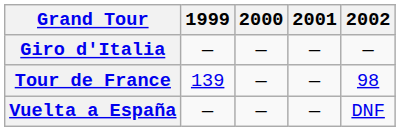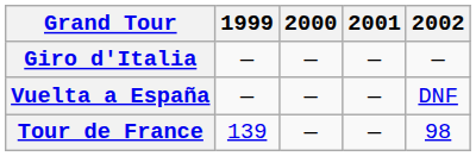rows swapped: Tour de France <-> Vuelta a España
